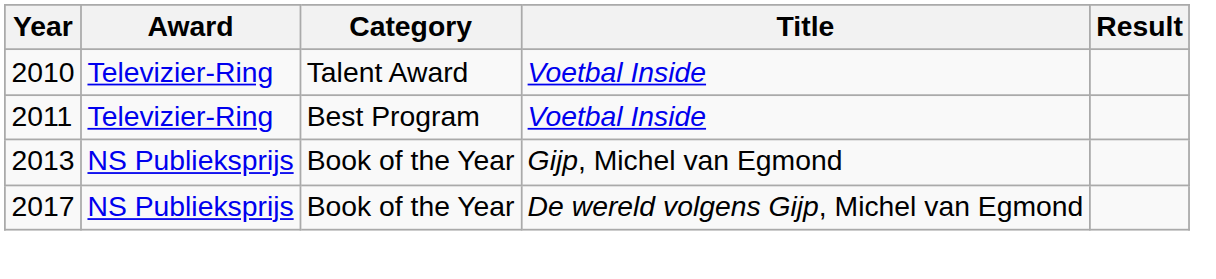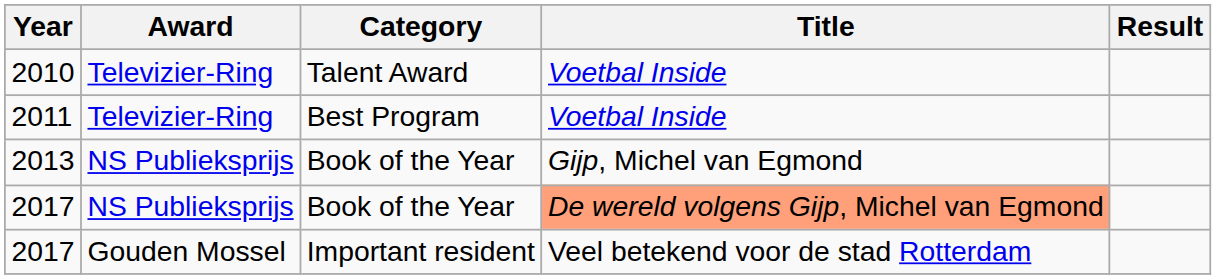2017 / Book of the Year | Title: no background -> lightsalmon background
+ row: 2017 | Gouden Mossel | Important resident | Veel betekend voor de stad Rotterdam
